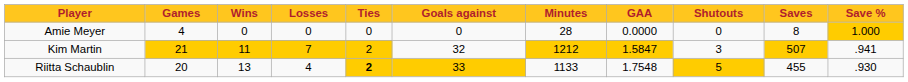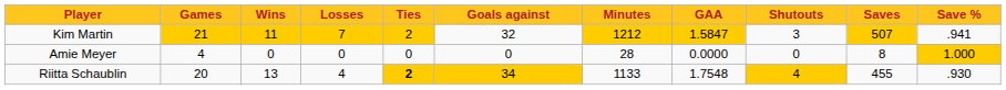rows swapped: Amie Meyer <-> Kim Martin
Riitta Schaublin | Goals against: 33 -> 34
Riitta Schaublin | Shutouts: 5 -> 4
